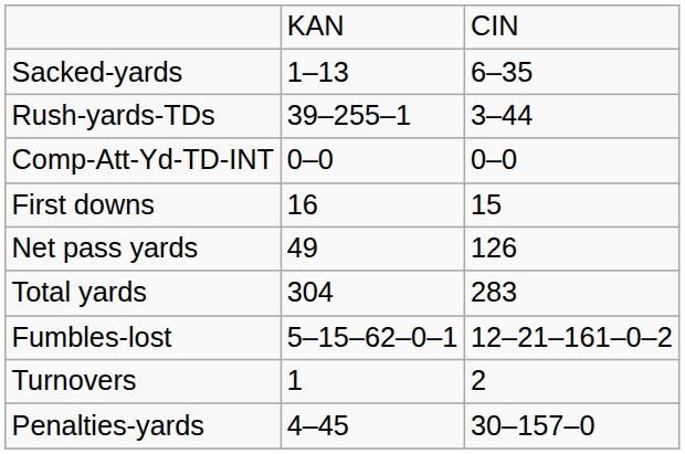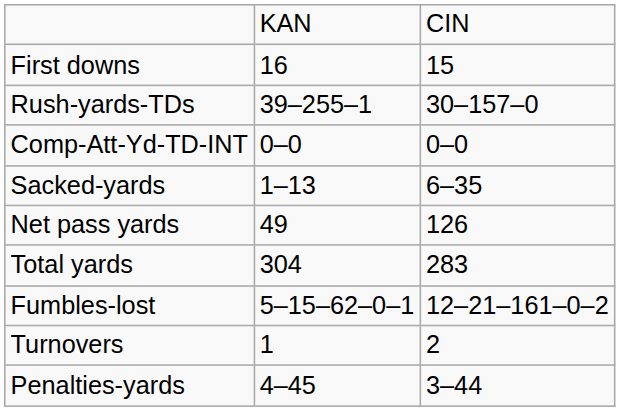rows swapped: First downs <-> Sacked-yards
Rush-yards-TDs | column 3: 3–44 -> 30–157–0
Penalties-yards | column 3: 30–157–0 -> 3–44
